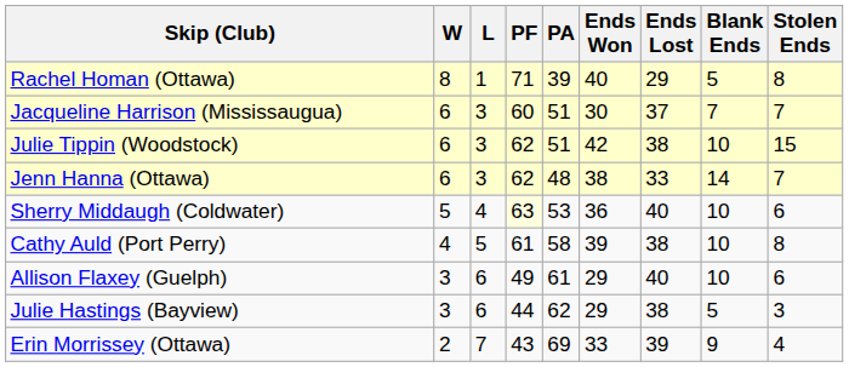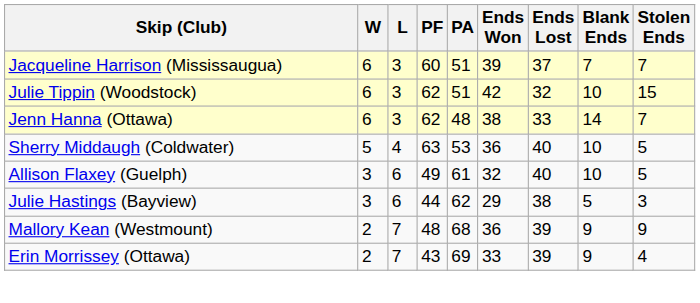- row: Rachel Homan (Ottawa) | 8 | 1 | 71 | 39 | 40 | 29 | 5 | 8
Jacqueline Harrison (Mississaugua) | Ends Won: 30 -> 39
Julie Tippin (Woodstock) | Ends Lost: 38 -> 32
Sherry Middaugh (Coldwater) | PF: lightyellow background -> no background
Sherry Middaugh (Coldwater) | Stolen Ends: 6 -> 5
- row: Cathy Auld (Port Perry) | 4 | 5 | 61 | 58 | 39 | 38 | 10 | 8
Allison Flaxey (Guelph) | Ends Won: 29 -> 32
Allison Flaxey (Guelph) | Stolen Ends: 6 -> 5
+ row: Mallory Kean (Westmount) | 2 | 7 | 48 | 68 | 36 | 39 | 9 | 9
